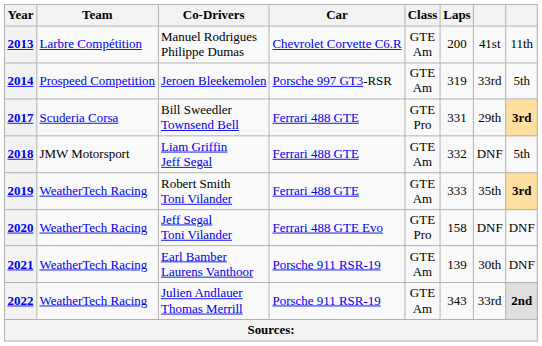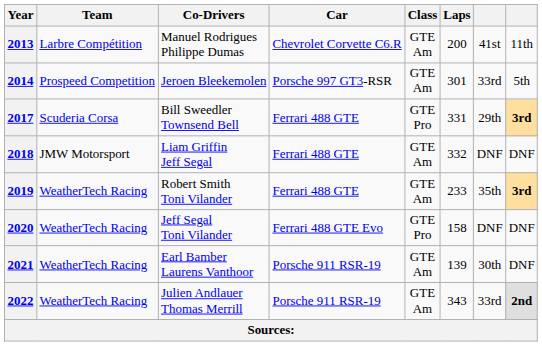2014 | Laps: 319 -> 301
2018 | column 8: 5th -> DNF
2019 | Laps: 333 -> 233
